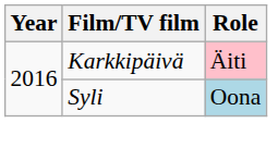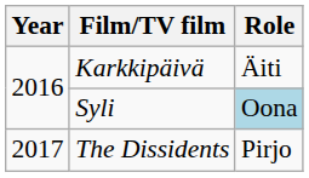Karkkipäivä | Role: pink background -> no background
+ row: 2017 | The Dissidents | Pirjo
